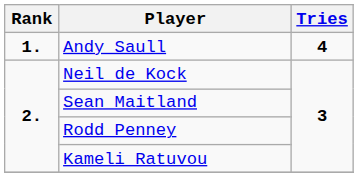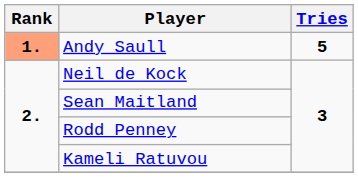Andy Saull | Rank: no background -> lightsalmon background
Andy Saull | Tries: 4 -> 5
